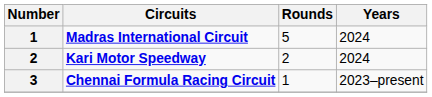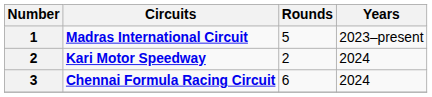Madras International Circuit | Years: 2024 -> 2023–present
Chennai Formula Racing Circuit | Rounds: 1 -> 6
Chennai Formula Racing Circuit | Years: 2023–present -> 2024
